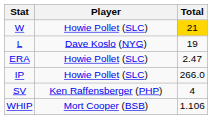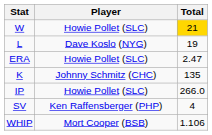+ row: K | Johnny Schmitz (CHC) | 135
